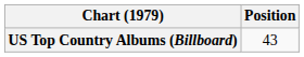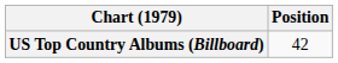US Top Country Albums (Billboard) | Position: 43 -> 42
